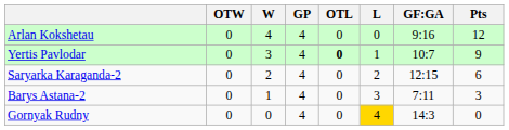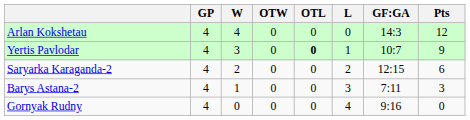columns swapped: GP <-> OTW
Arlan Kokshetau | GF:GA: 9:16 -> 14:3
Gornyak Rudny | L: gold background -> no background
Gornyak Rudny | GF:GA: 14:3 -> 9:16
